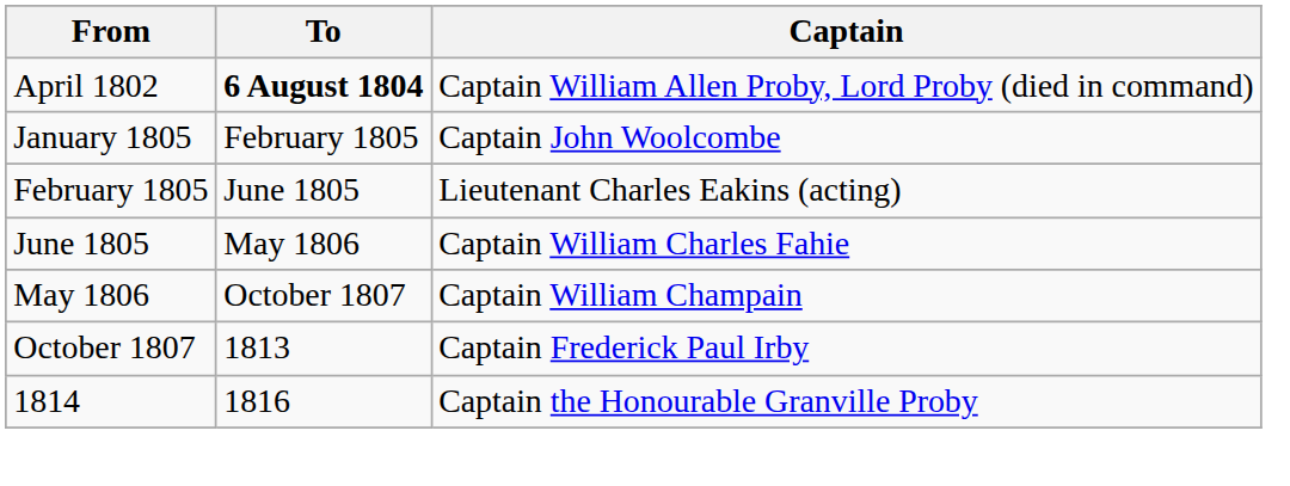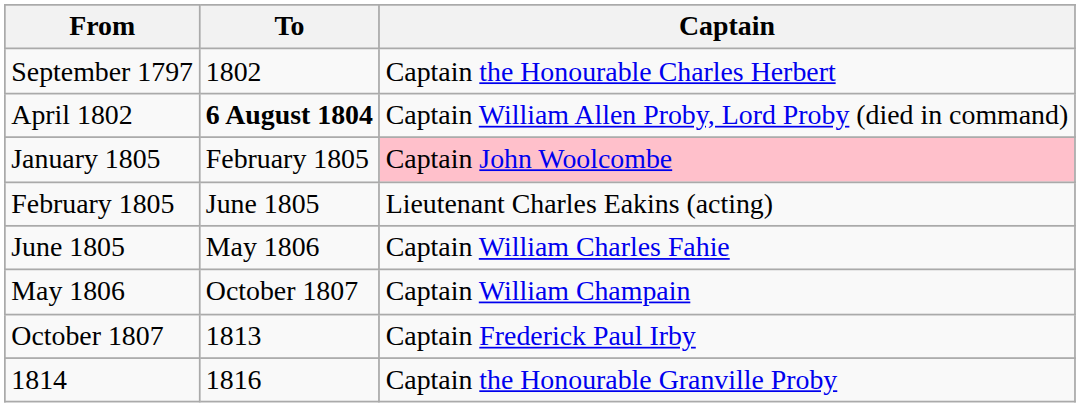+ row: September 1797 | 1802 | Captain the Honourable Charles Herbert
January 1805 | Captain: no background -> pink background
